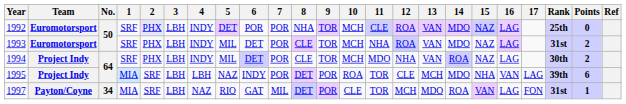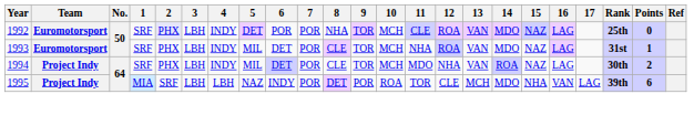1993 | Points: 2 -> 1
- row: 1997 | Payton/Coyne | 34 | MIA | SRF | LBH | NAZ | RIO | GAT | MIL | DET | POR | CLE | TOR | MCH | MDO | ROA | VAN | LAG | FON | 31st | 1
